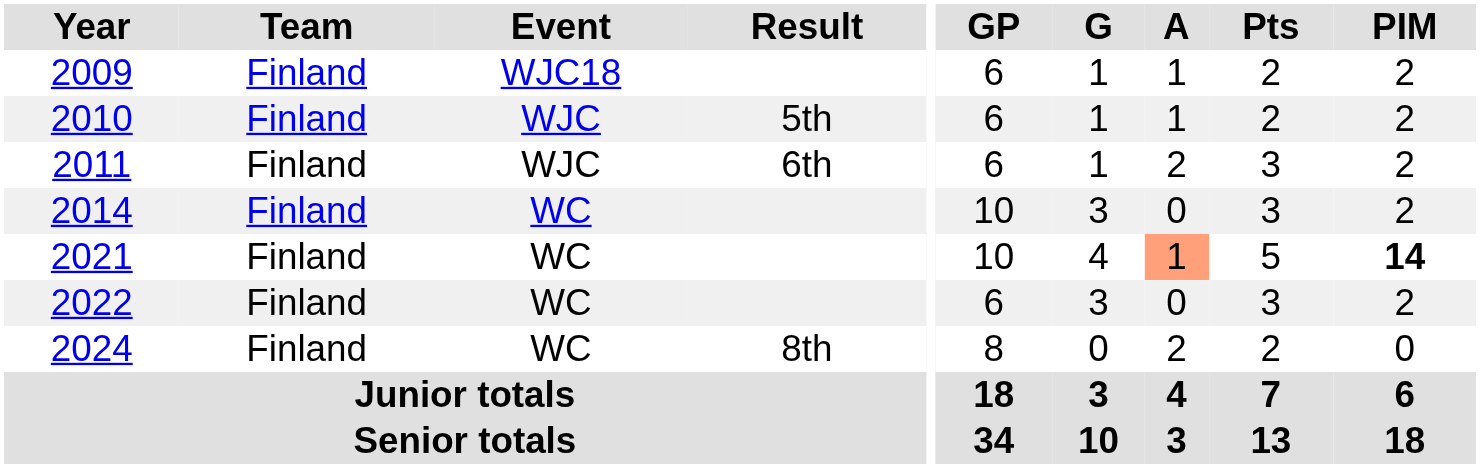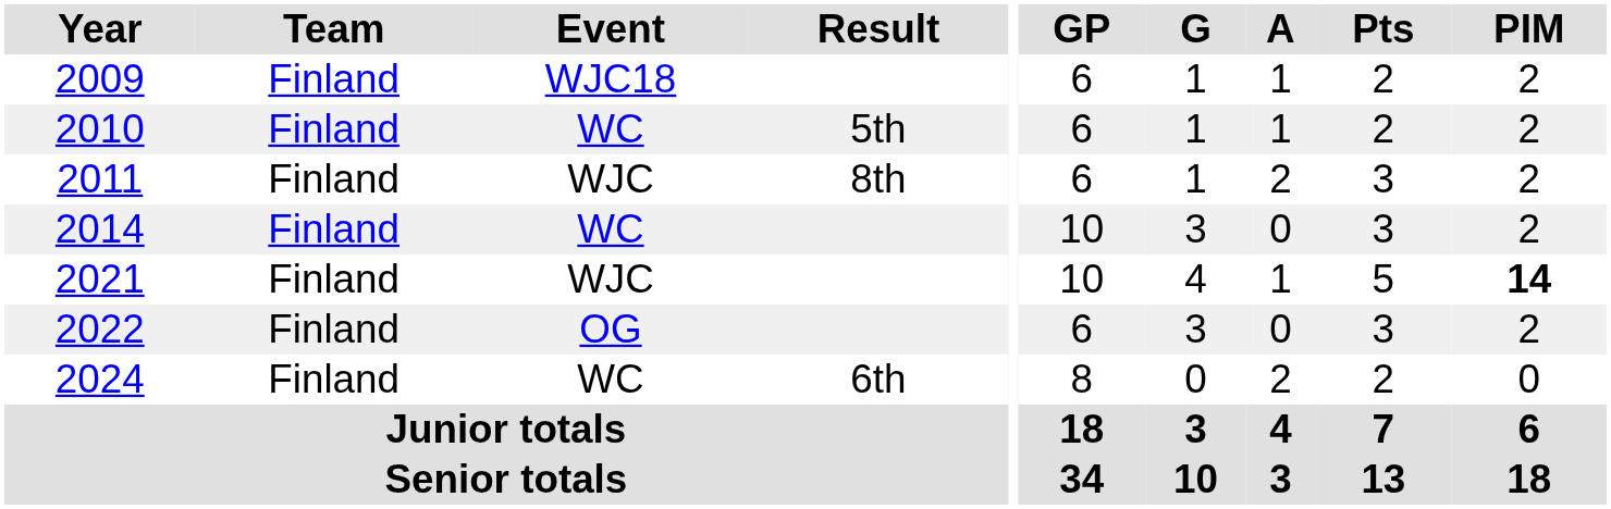2010 | Event: WJC -> WC
2011 | Result: 6th -> 8th
2021 | Event: WC -> WJC
2021 | A: lightsalmon background -> no background
2022 | Event: WC -> OG
2024 | Result: 8th -> 6th
